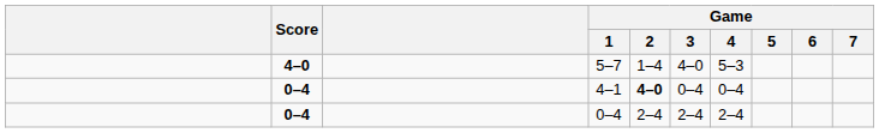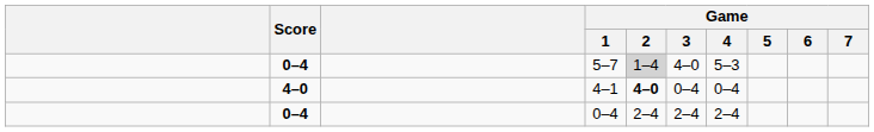5–7 | Score: 4–0 -> 0–4
5–7 | Game / 2: no background -> lightgrey background
4–1 | Score: 0–4 -> 4–0
